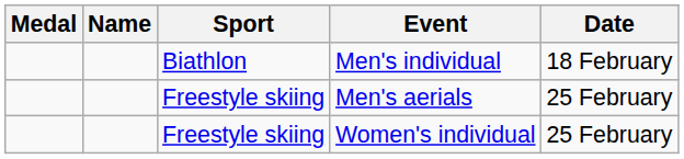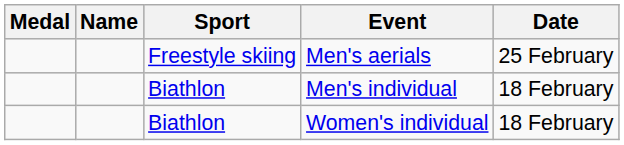rows swapped: Men's aerials <-> Men's individual
Women's individual | Sport: Freestyle skiing -> Biathlon
Women's individual | Date: 25 February -> 18 February
